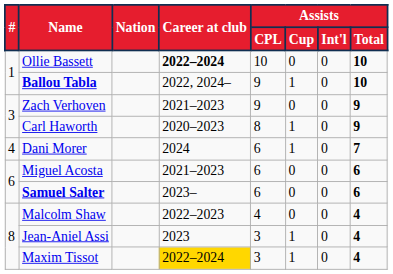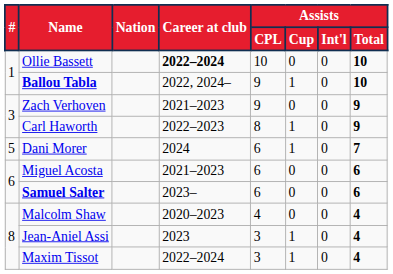Carl Haworth | Career at club: 2020–2023 -> 2022–2023
Dani Morer | #: 4 -> 5
Malcolm Shaw | Career at club: 2022–2023 -> 2020–2023
Maxim Tissot | Career at club: gold background -> no background
